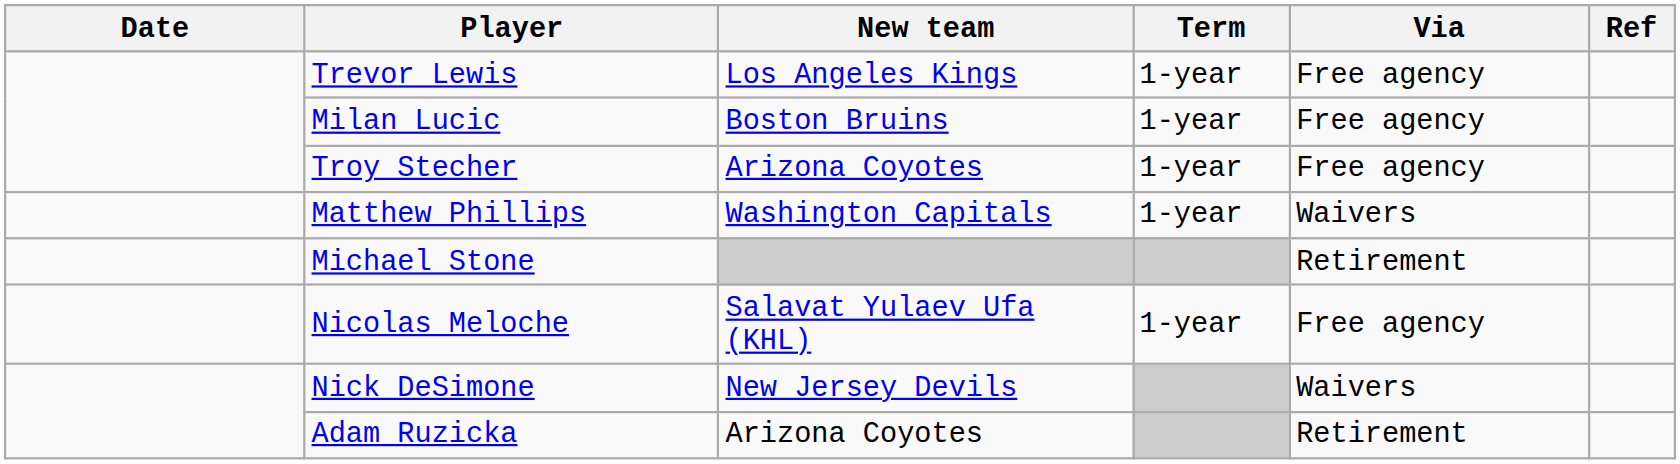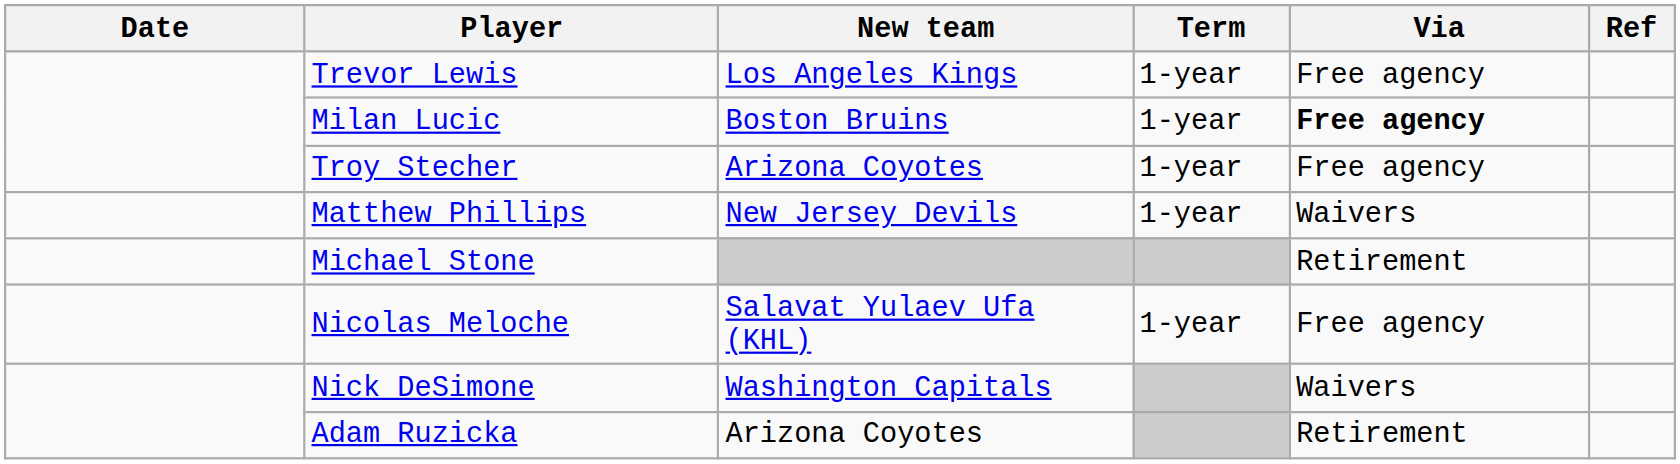Milan Lucic | Via: normal -> bold
Matthew Phillips | New team: Washington Capitals -> New Jersey Devils
Nick DeSimone | New team: New Jersey Devils -> Washington Capitals
